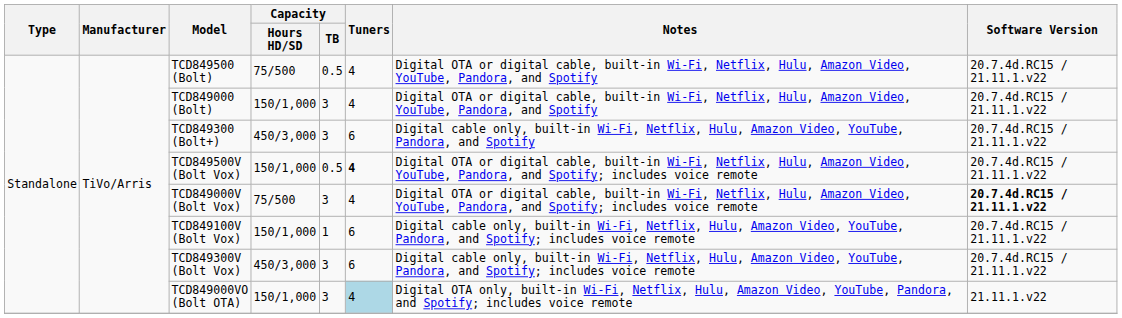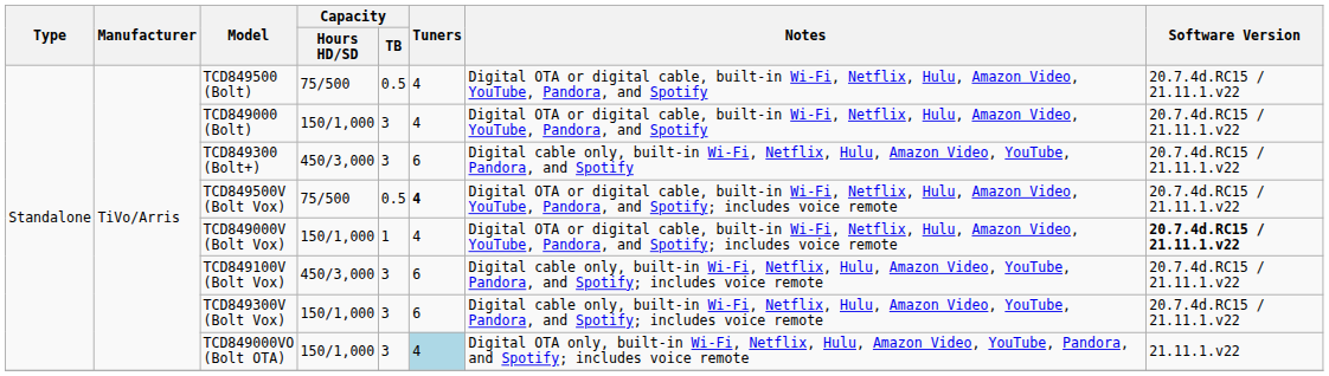TCD849500V (Bolt Vox) | Capacity / Hours HD/SD: 150/1,000 -> 75/500
TCD849000V (Bolt Vox) | Capacity / Hours HD/SD: 75/500 -> 150/1,000
TCD849000V (Bolt Vox) | Capacity / TB: 3 -> 1
TCD849100V (Bolt Vox) | Capacity / Hours HD/SD: 150/1,000 -> 450/3,000
TCD849100V (Bolt Vox) | Capacity / TB: 1 -> 3
TCD849300V (Bolt Vox) | Capacity / Hours HD/SD: 450/3,000 -> 150/1,000
